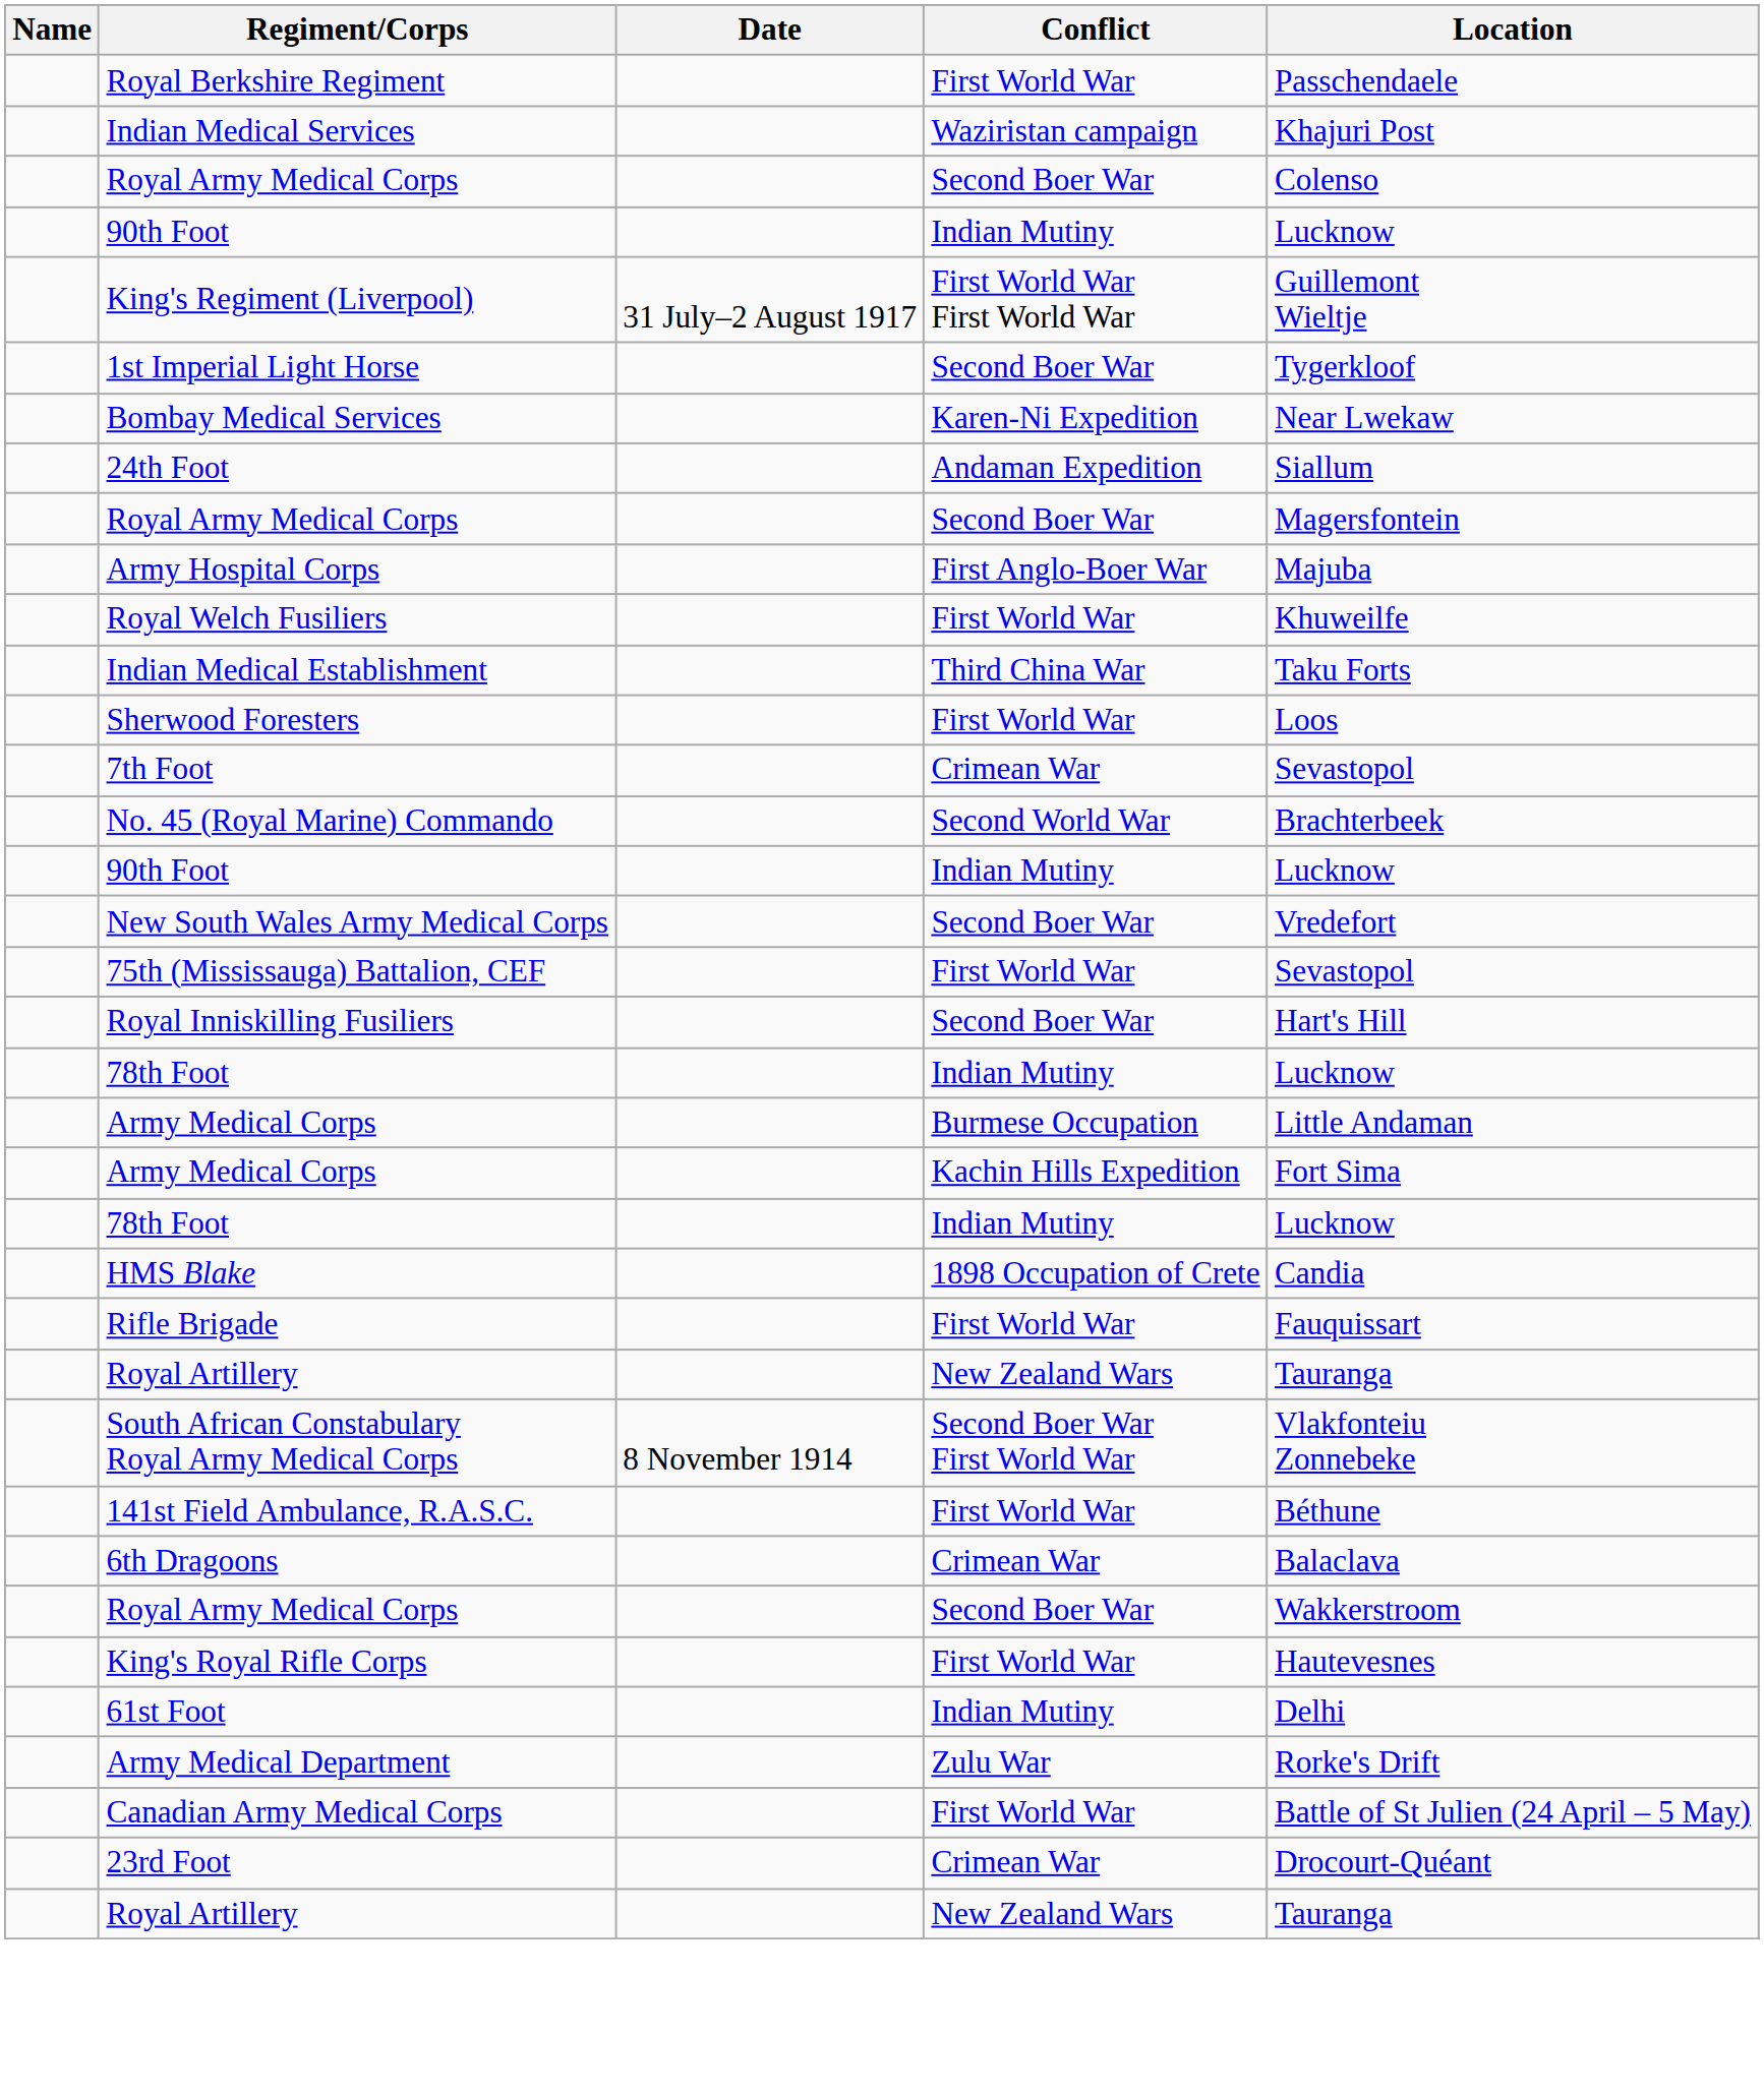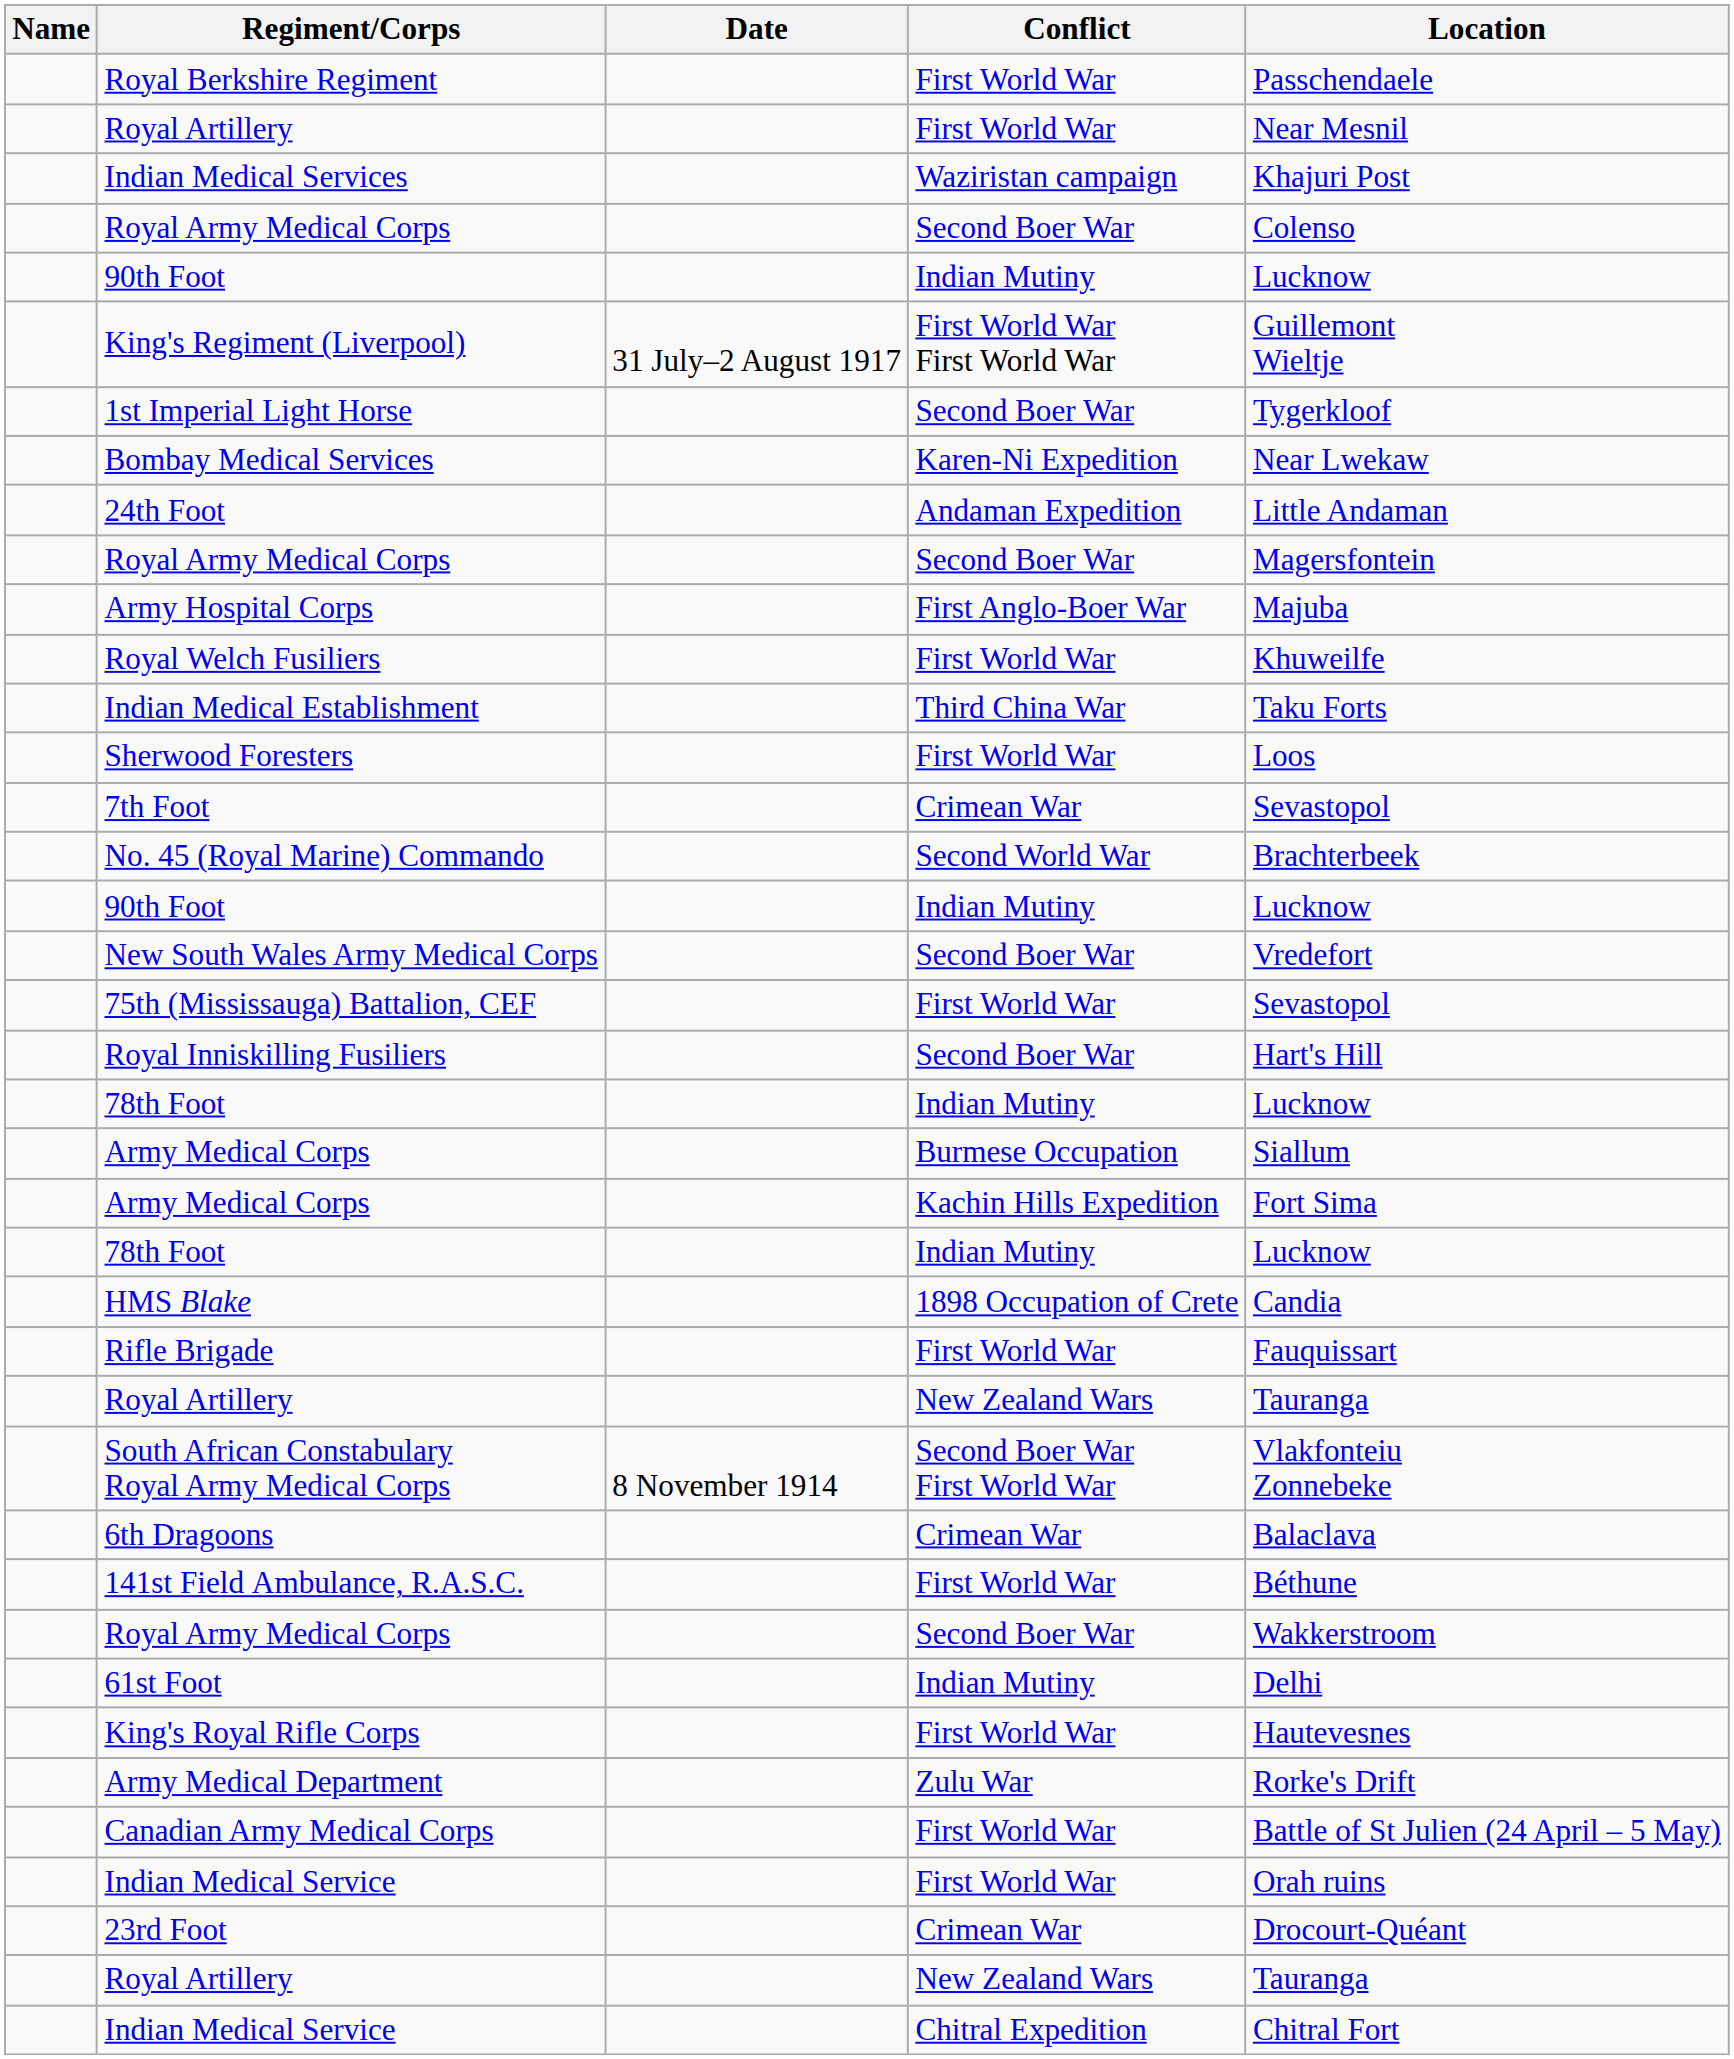+ row: Royal Artillery | First World War | Near Mesnil
24th Foot | Location: Siallum -> Little Andaman
Army Medical Corps / Burmese Occupation | Location: Little Andaman -> Siallum
rows swapped: 141st Field Ambulance, R.A.S.C. <-> 6th Dragoons
rows swapped: King's Royal Rifle Corps <-> 61st Foot
+ row: Indian Medical Service | First World War | Orah ruins
+ row: Indian Medical Service | Chitral Expedition | Chitral Fort
